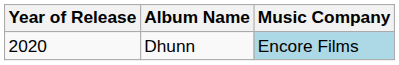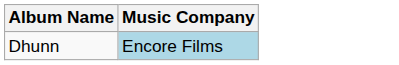- column: Year of Release | 2020
